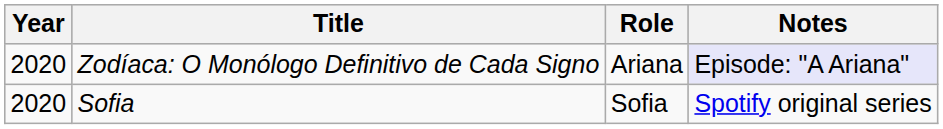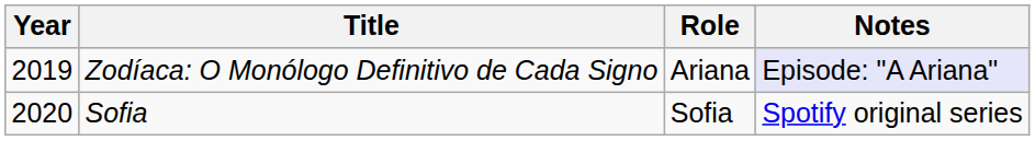Zodíaca: O Monólogo Definitivo de Cada Signo | Year: 2020 -> 2019
